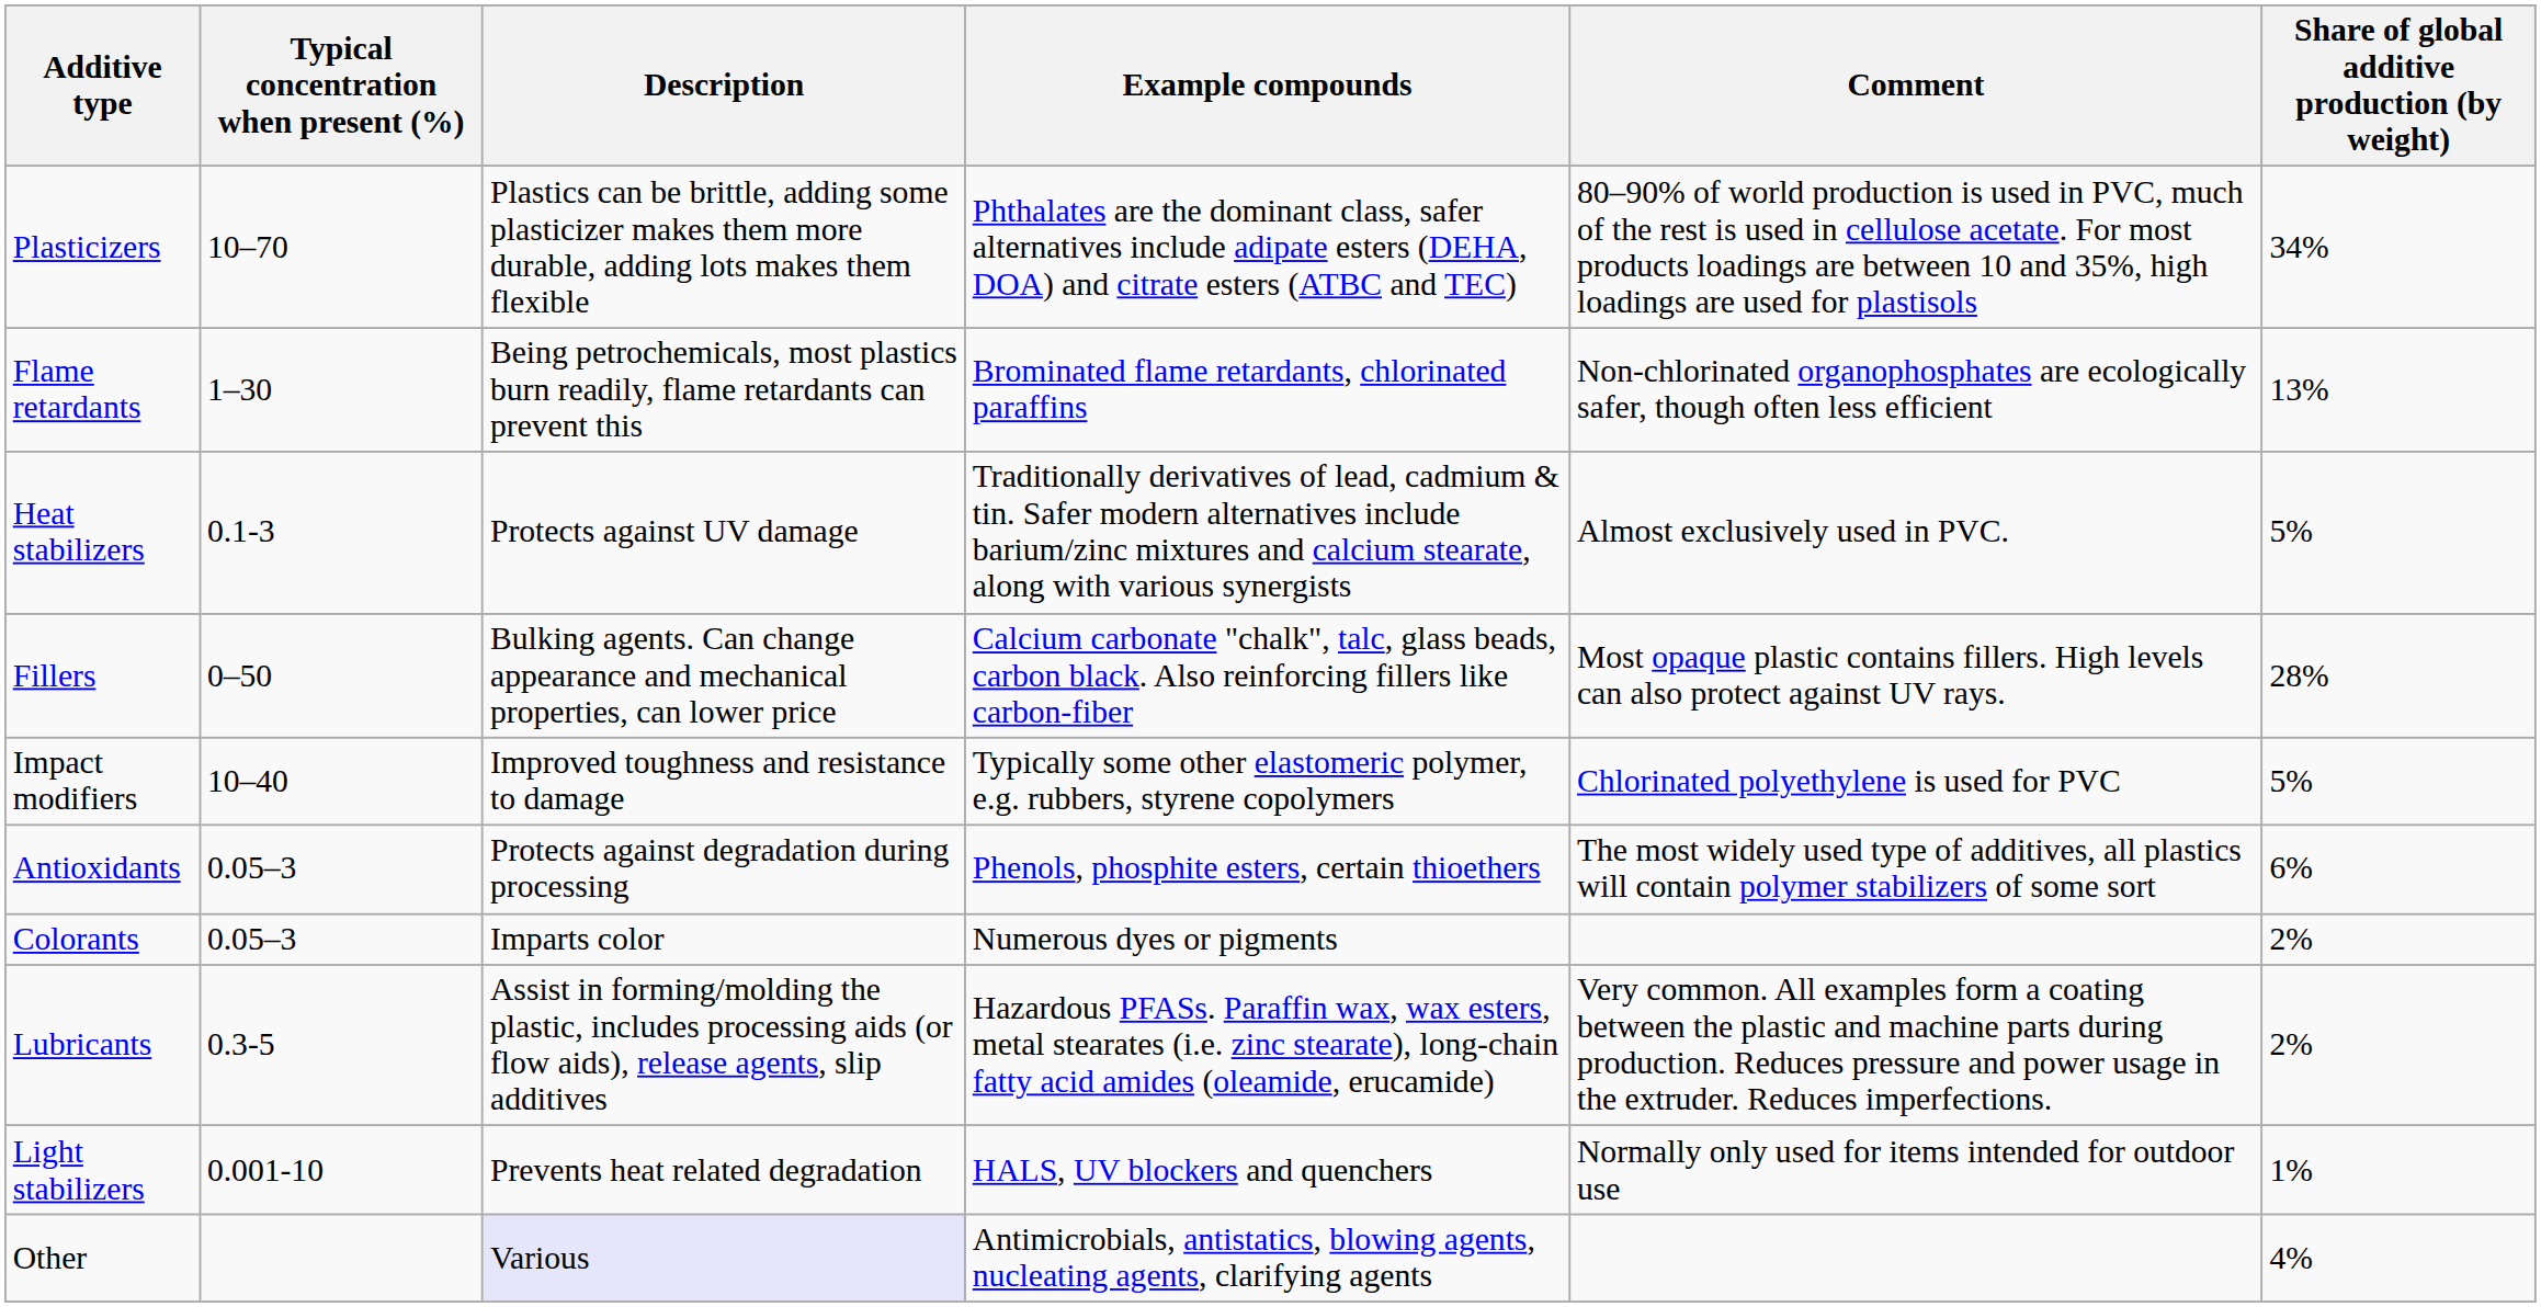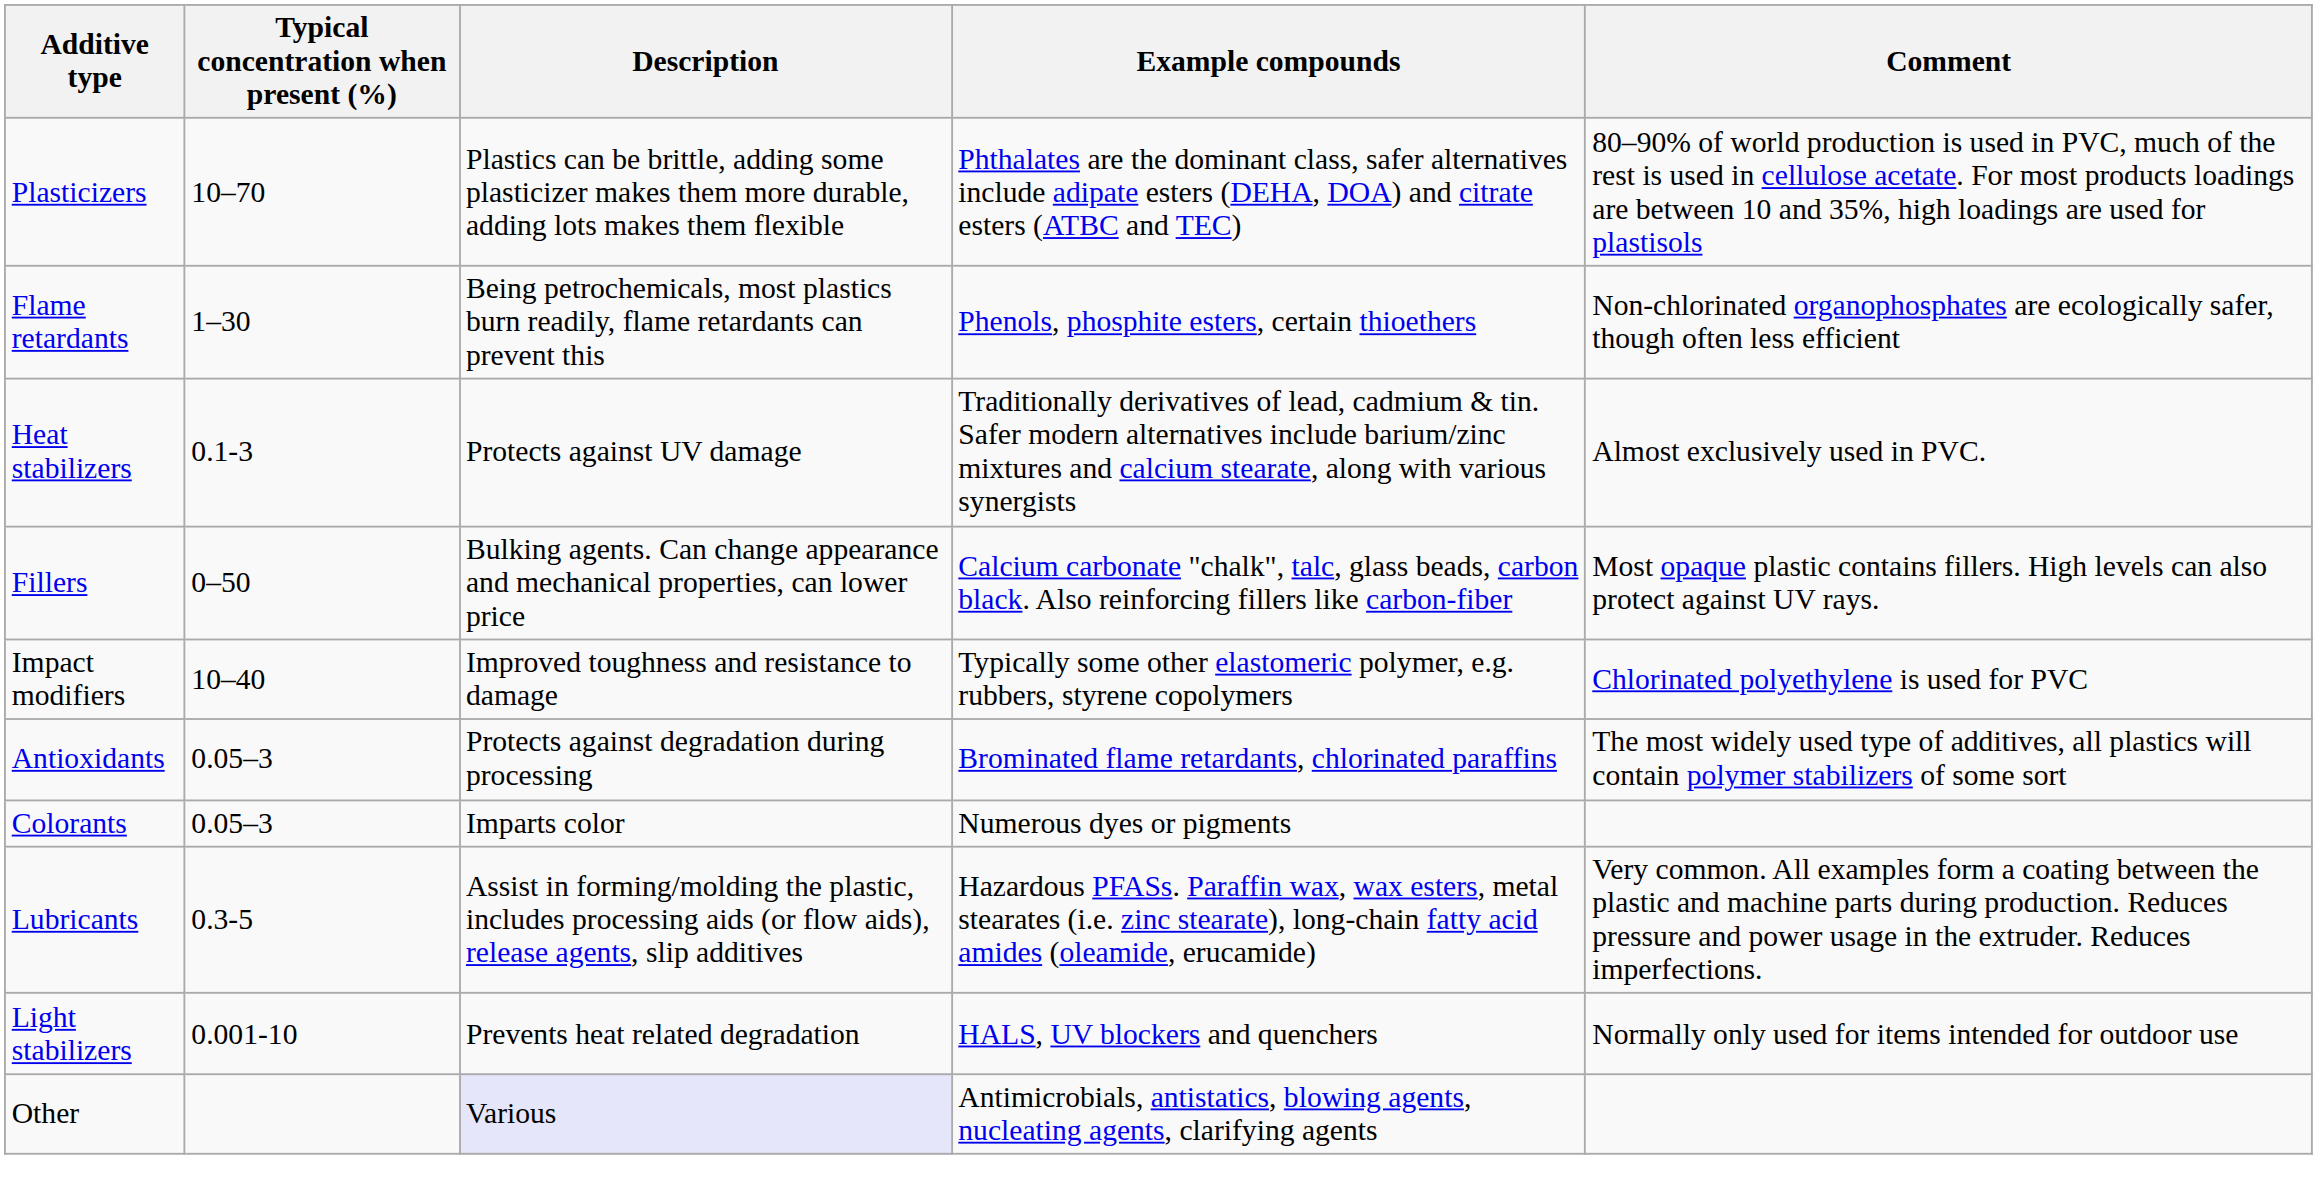- column: Share of global additive production (by weight) | 34% | 13% | 5% | 28% | 5% | 6% | 2% | 2% | 1% | 4%
Flame retardants | Example compounds: Brominated flame retardants, chlorinated paraffins -> Phenols, phosphite esters, certain thioethers
Antioxidants | Example compounds: Phenols, phosphite esters, certain thioethers -> Brominated flame retardants, chlorinated paraffins
